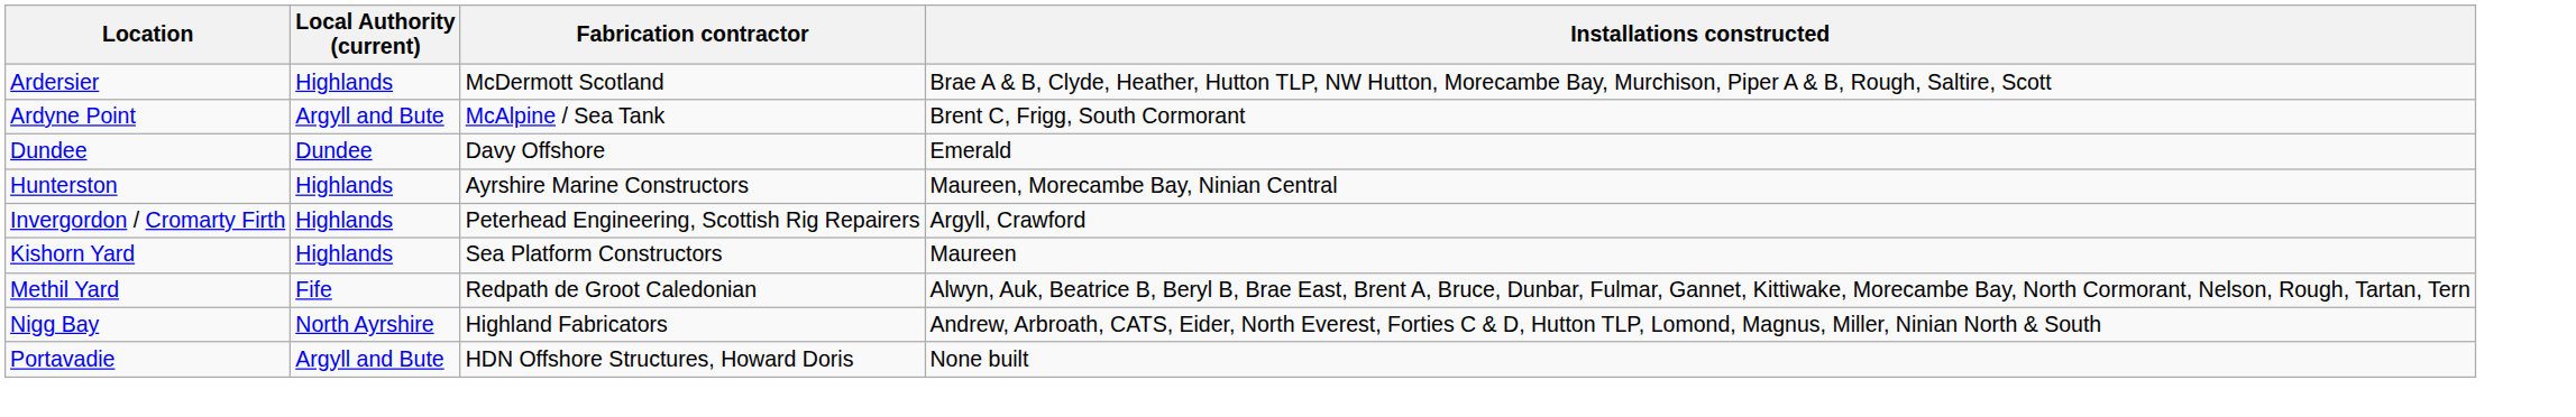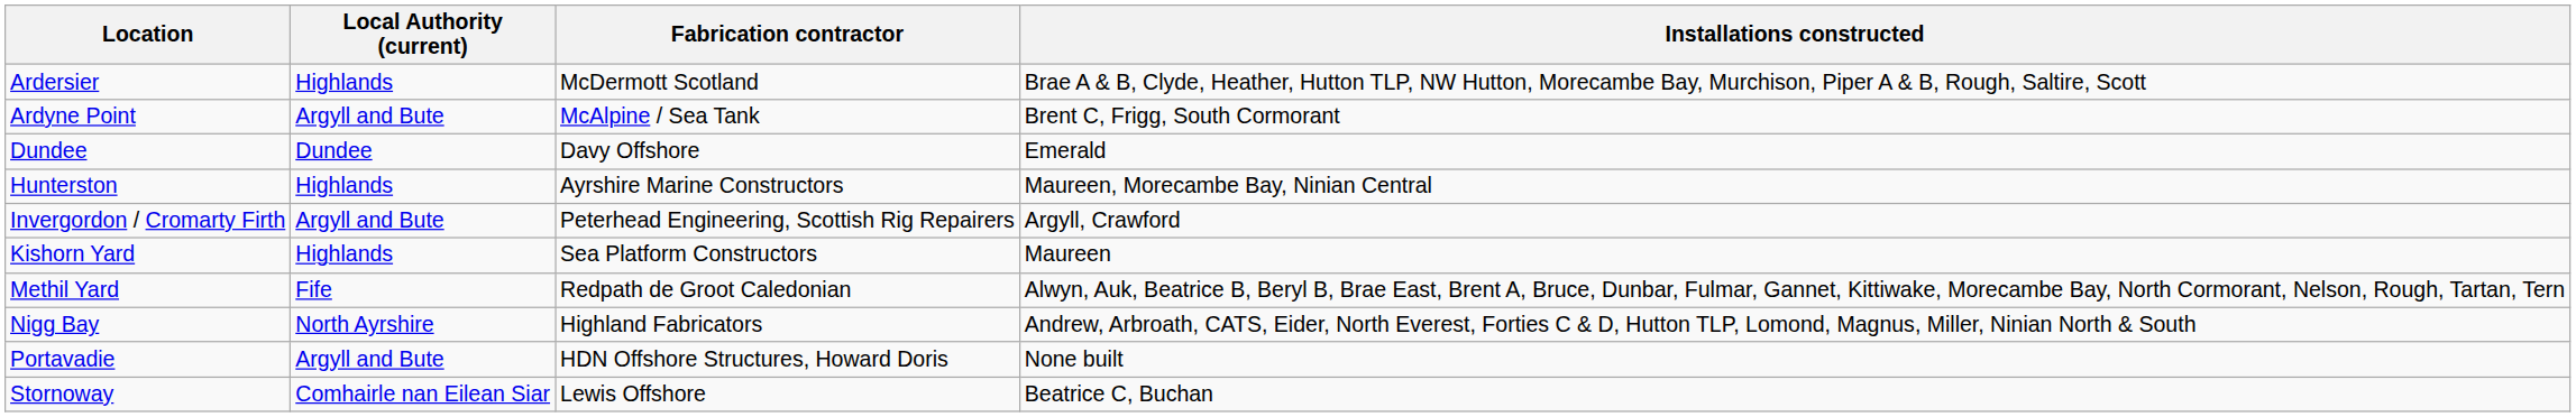Invergordon / Cromarty Firth | Local Authority (current): Highlands -> Argyll and Bute
+ row: Stornoway | Comhairle nan Eilean Siar | Lewis Offshore | Beatrice C, Buchan
